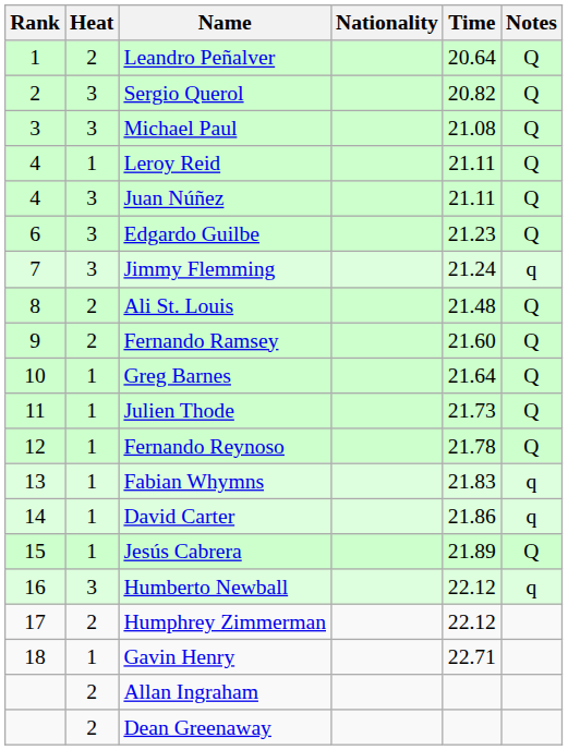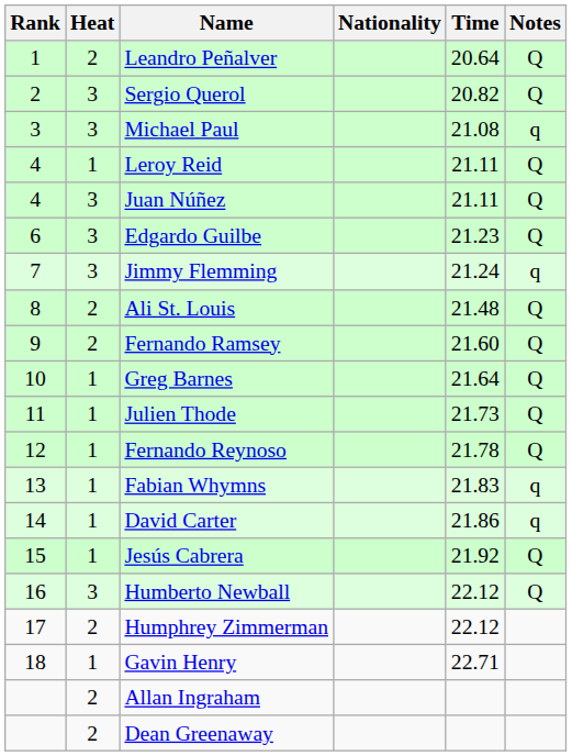Michael Paul | Notes: Q -> q
Jesús Cabrera | Time: 21.89 -> 21.92
Humberto Newball | Notes: q -> Q
